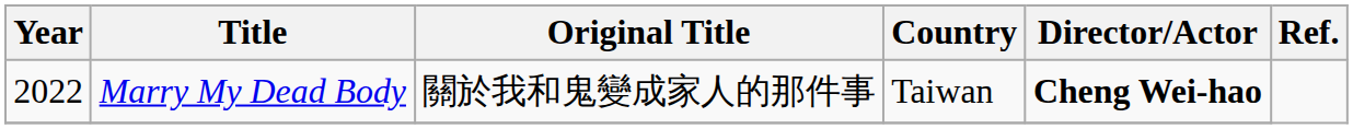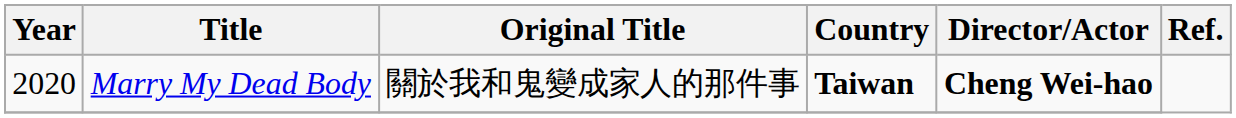Marry My Dead Body | Year: 2022 -> 2020
Marry My Dead Body | Country: normal -> bold
